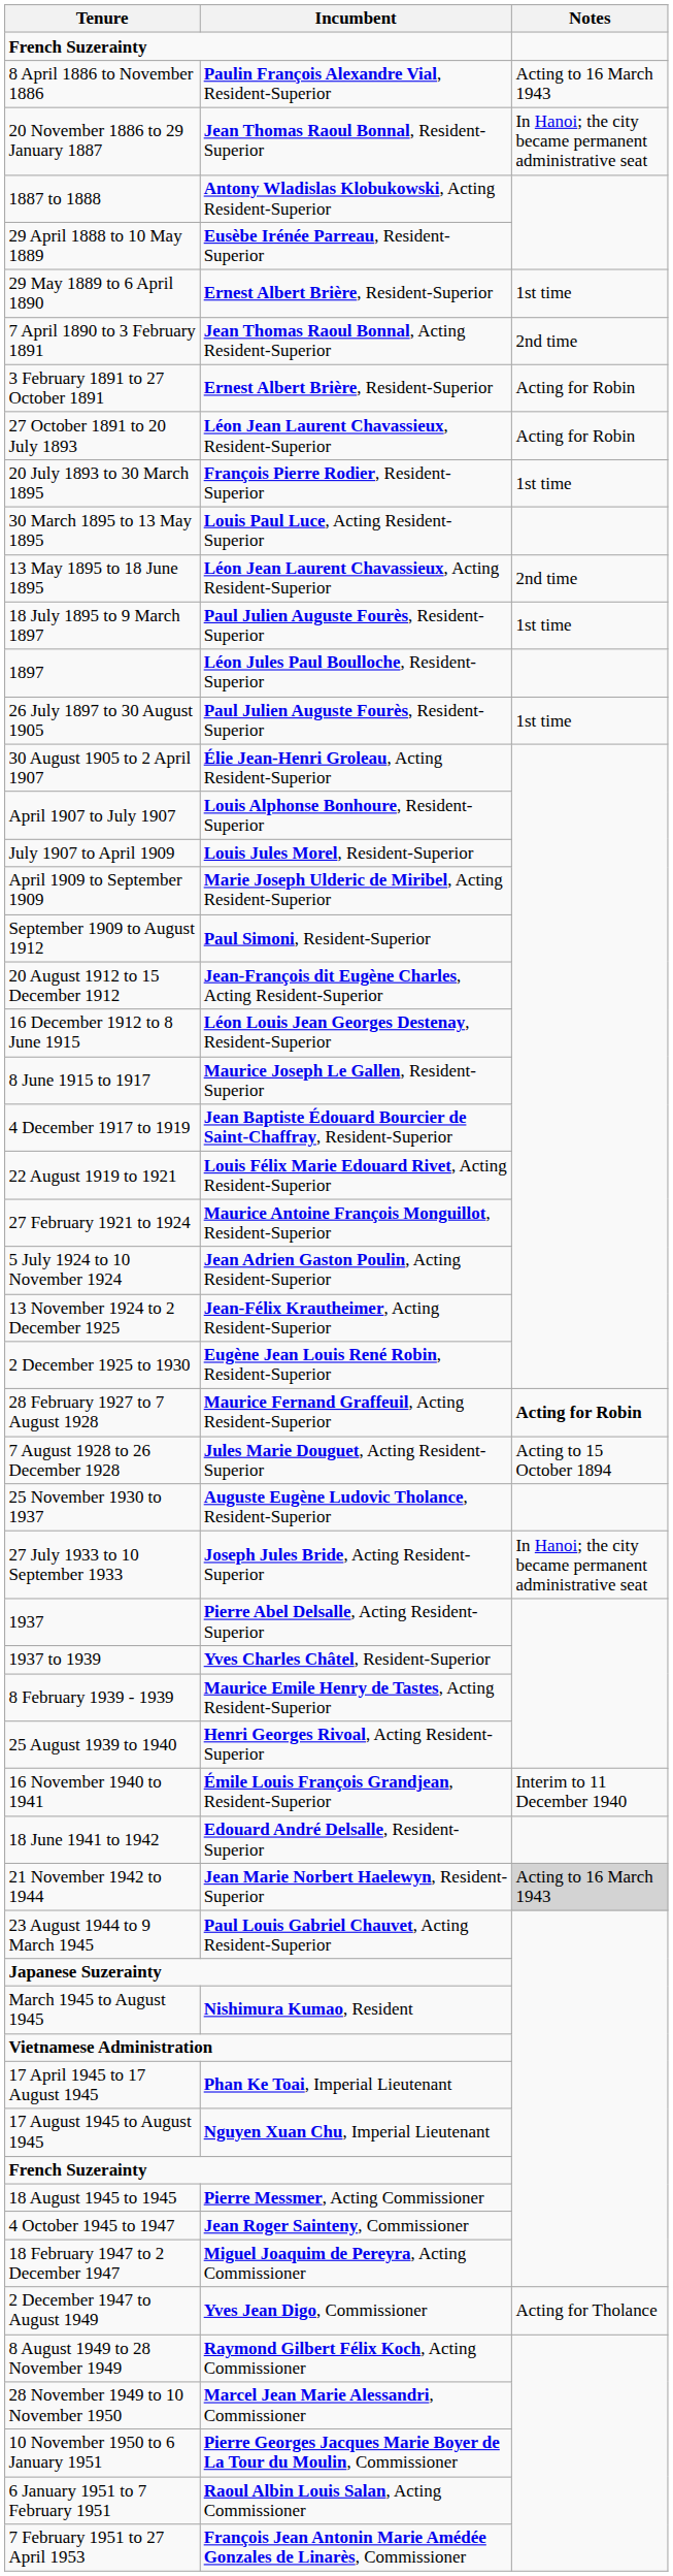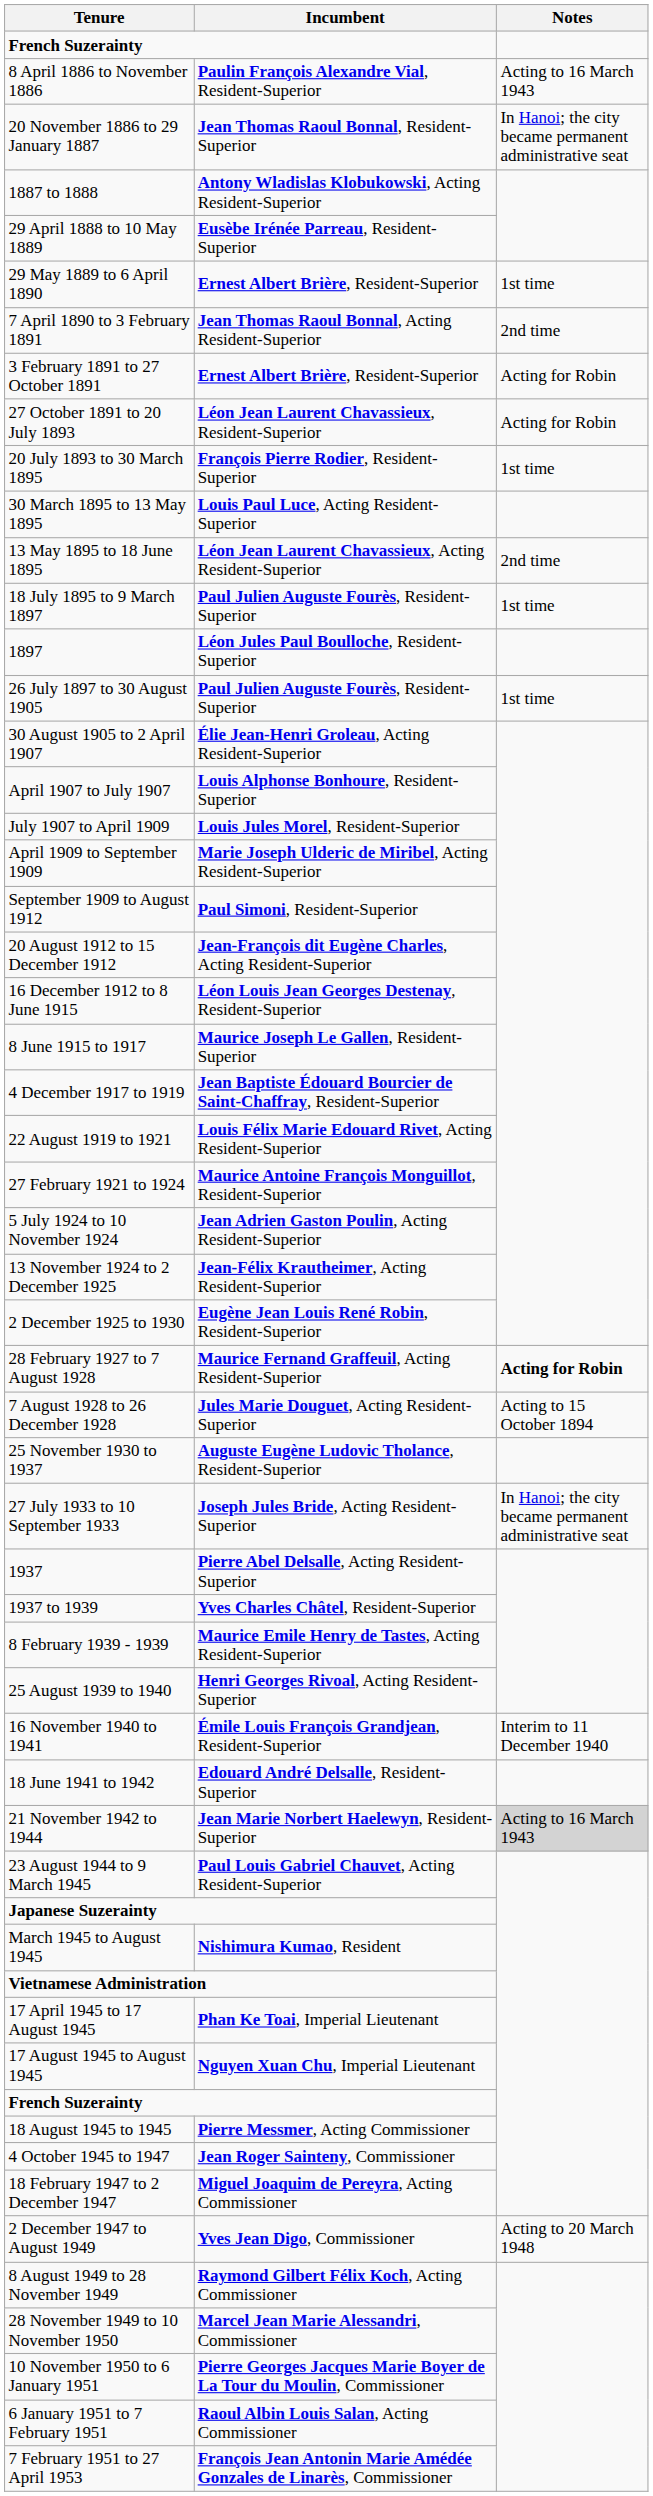2 December 1947 to August 1949 | Notes: Acting for Tholance -> Acting to 20 March 1948
